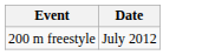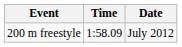+ column: Time | 1:58.09
